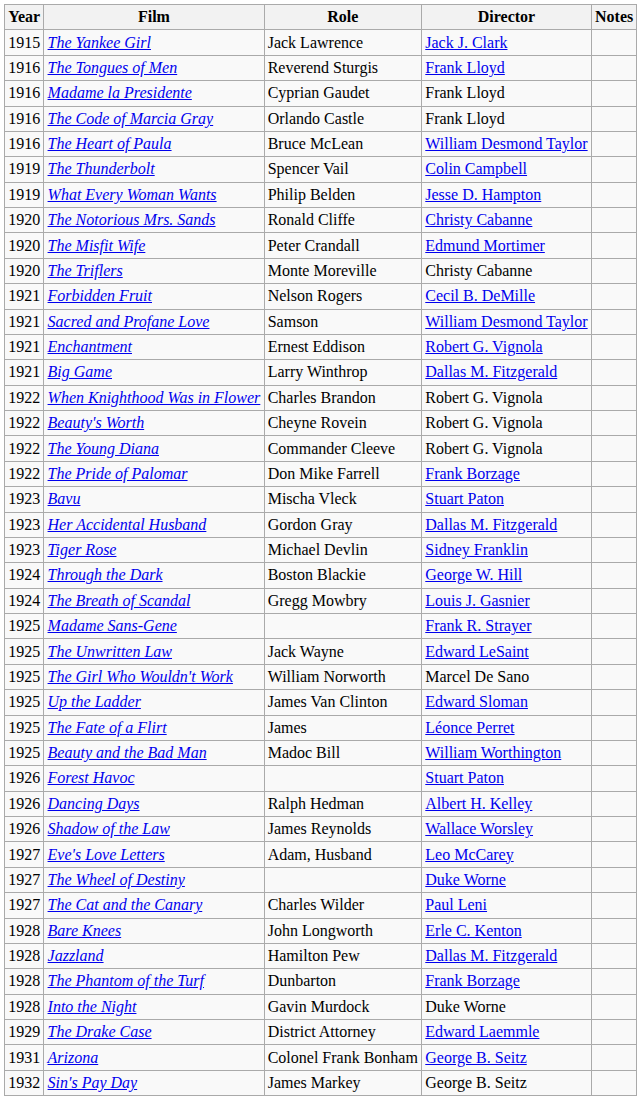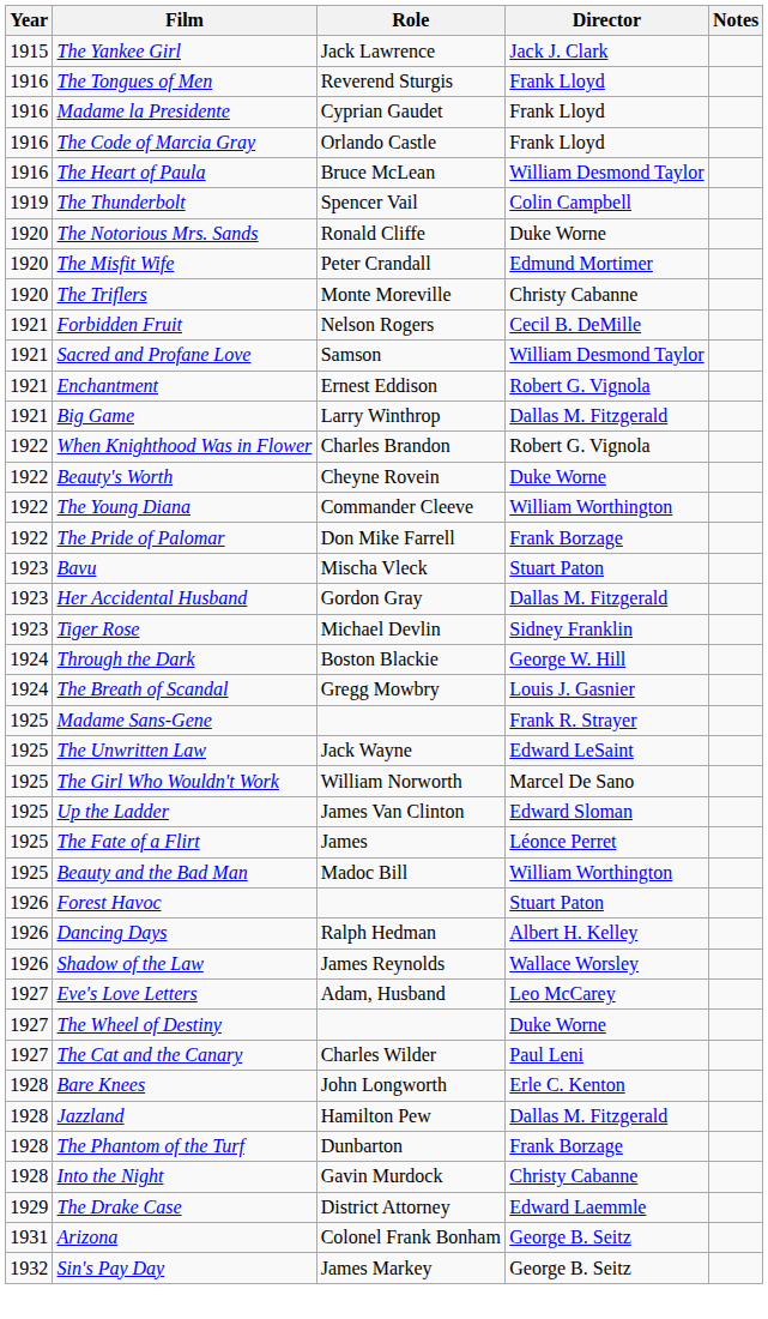- row: 1919 | What Every Woman Wants | Philip Belden | Jesse D. Hampton
The Notorious Mrs. Sands | Director: Christy Cabanne -> Duke Worne
Beauty's Worth | Director: Robert G. Vignola -> Duke Worne
The Young Diana | Director: Robert G. Vignola -> William Worthington
Into the Night | Director: Duke Worne -> Christy Cabanne
